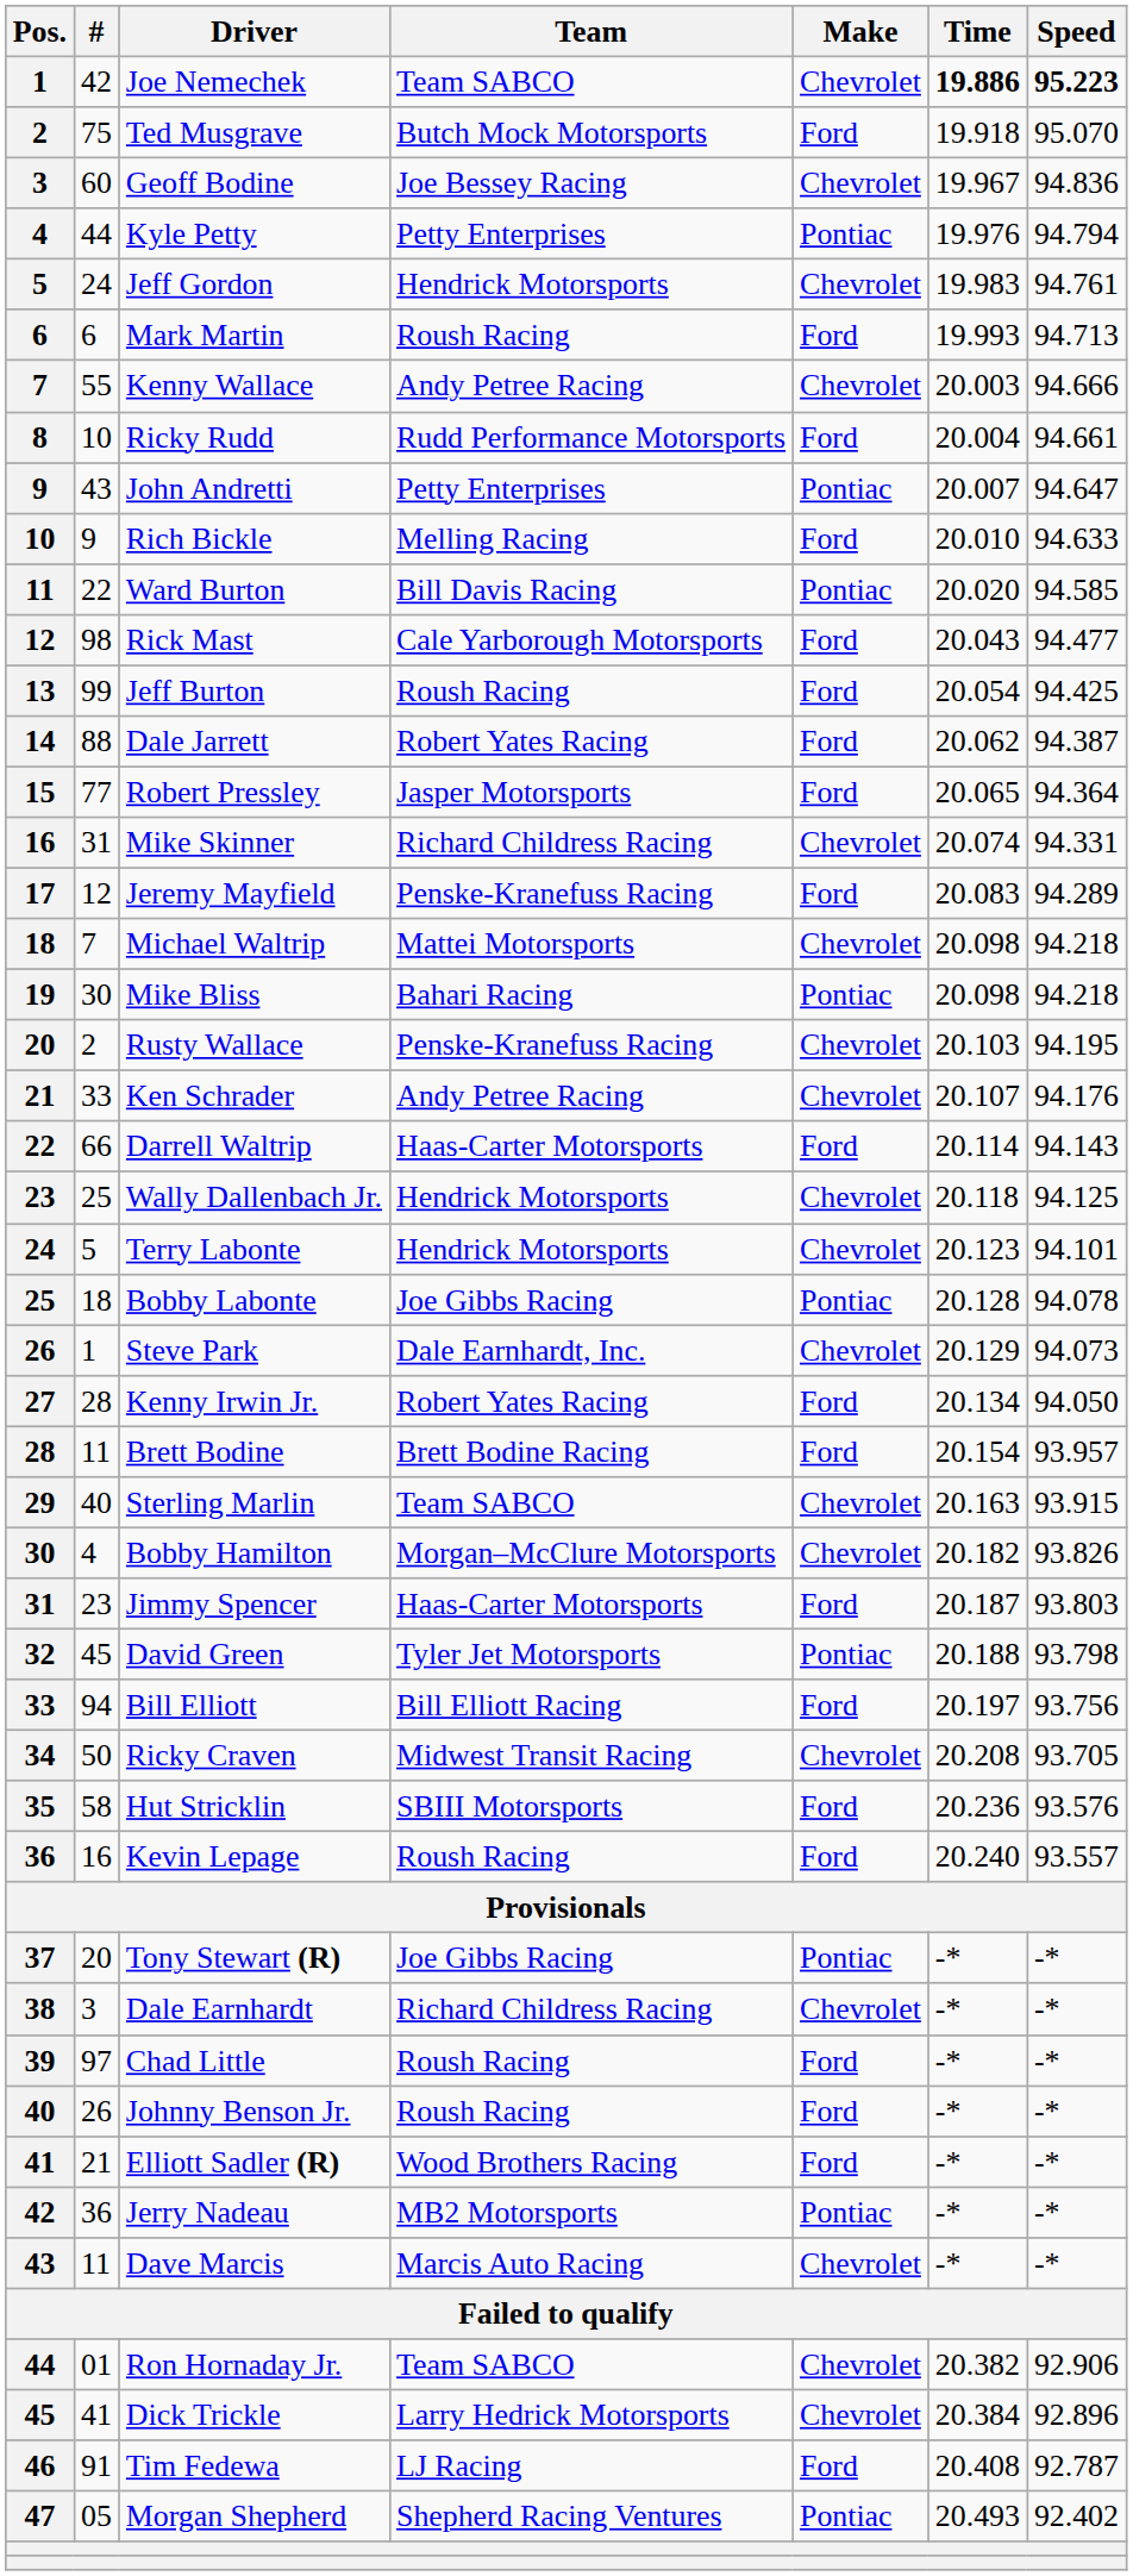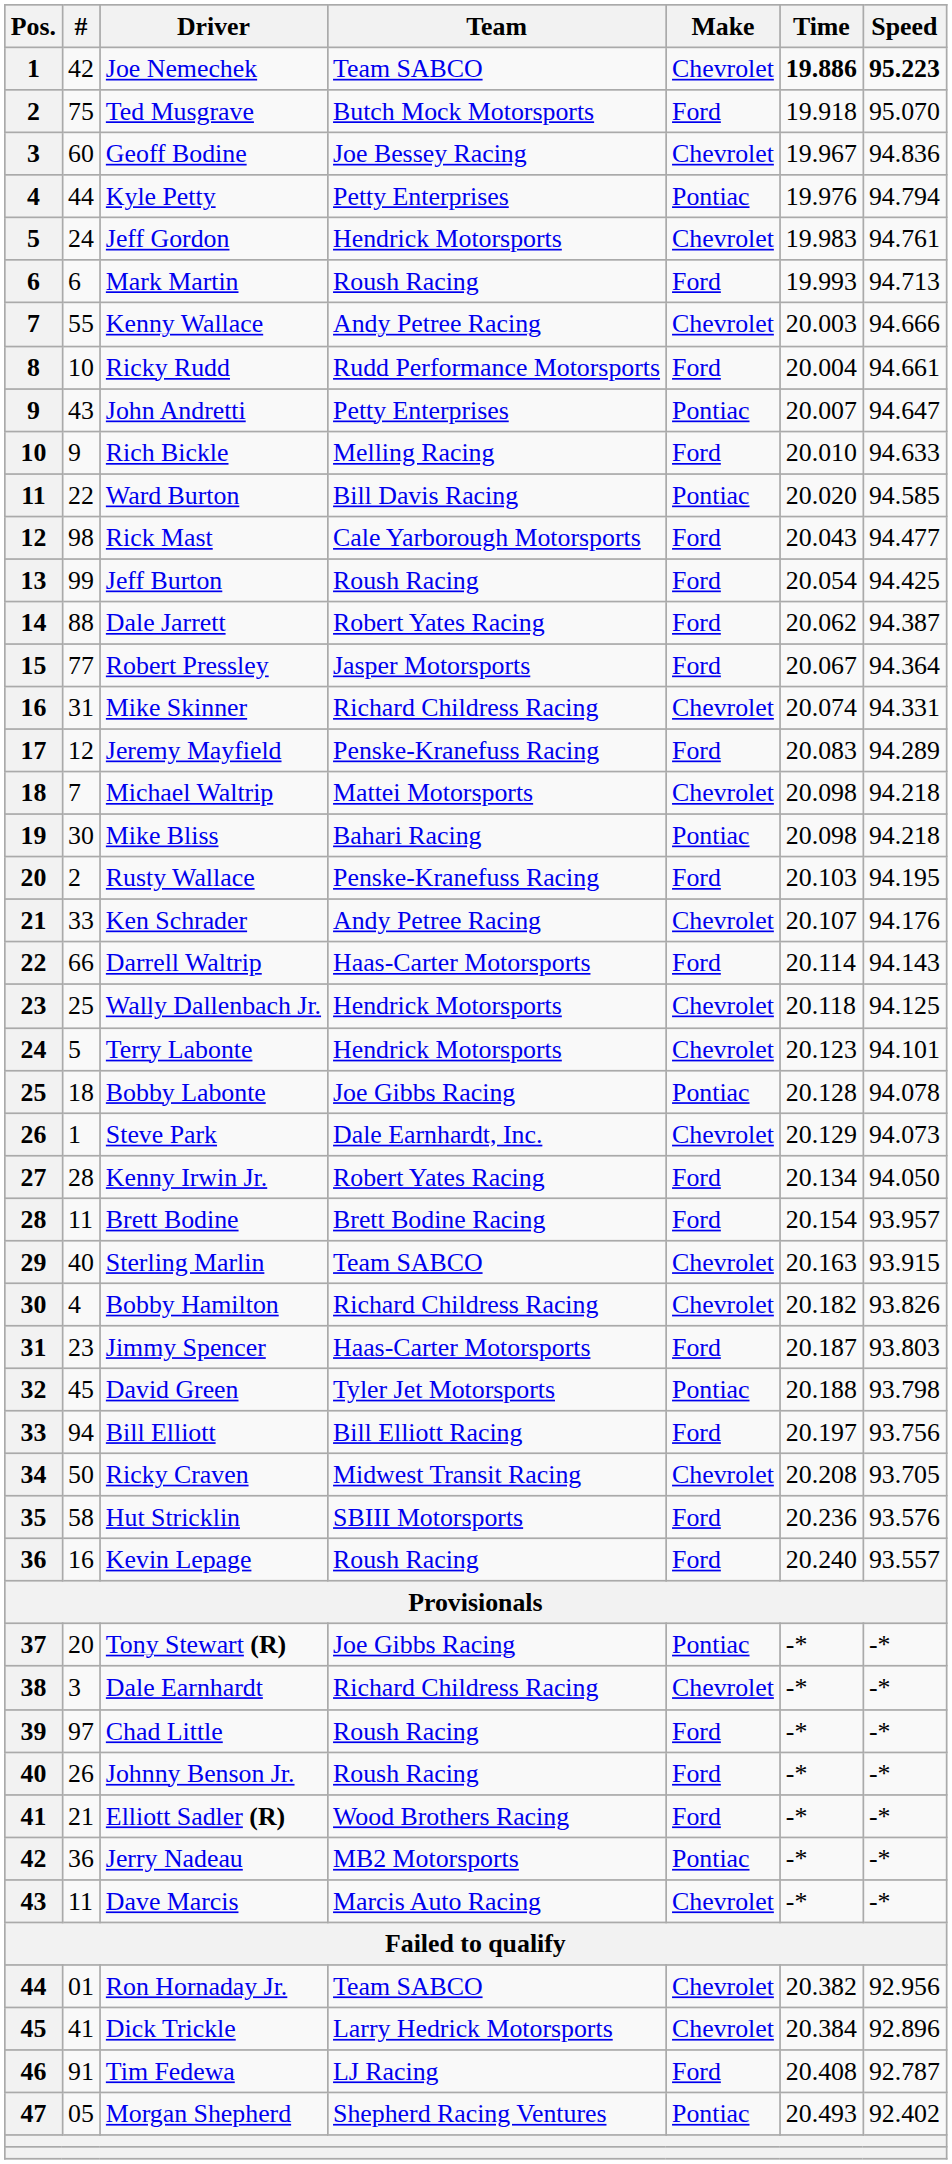Robert Pressley | Time: 20.065 -> 20.067
Rusty Wallace | Make: Chevrolet -> Ford
Bobby Hamilton | Team: Morgan–McClure Motorsports -> Richard Childress Racing
Ron Hornaday Jr. | Speed: 92.906 -> 92.956
